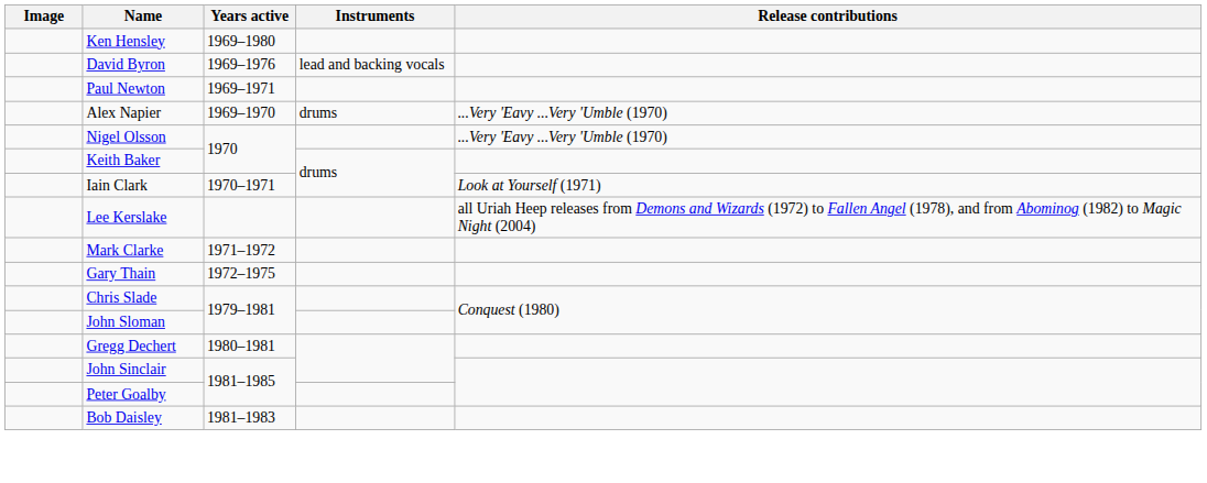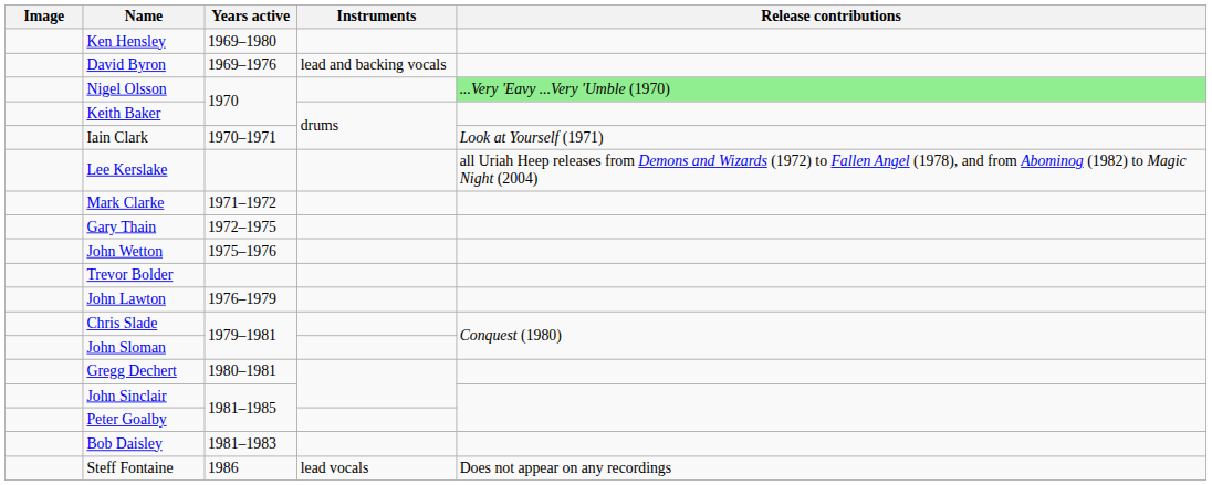- row: Paul Newton | 1969–1971
- row: Alex Napier | 1969–1970 | drums | ...Very 'Eavy ...Very 'Umble (1970)
Nigel Olsson | Release contributions: no background -> lightgreen background
+ row: John Wetton | 1975–1976
+ row: Trevor Bolder
+ row: John Lawton | 1976–1979
+ row: Steff Fontaine | 1986 | lead vocals | Does not appear on any recordings
